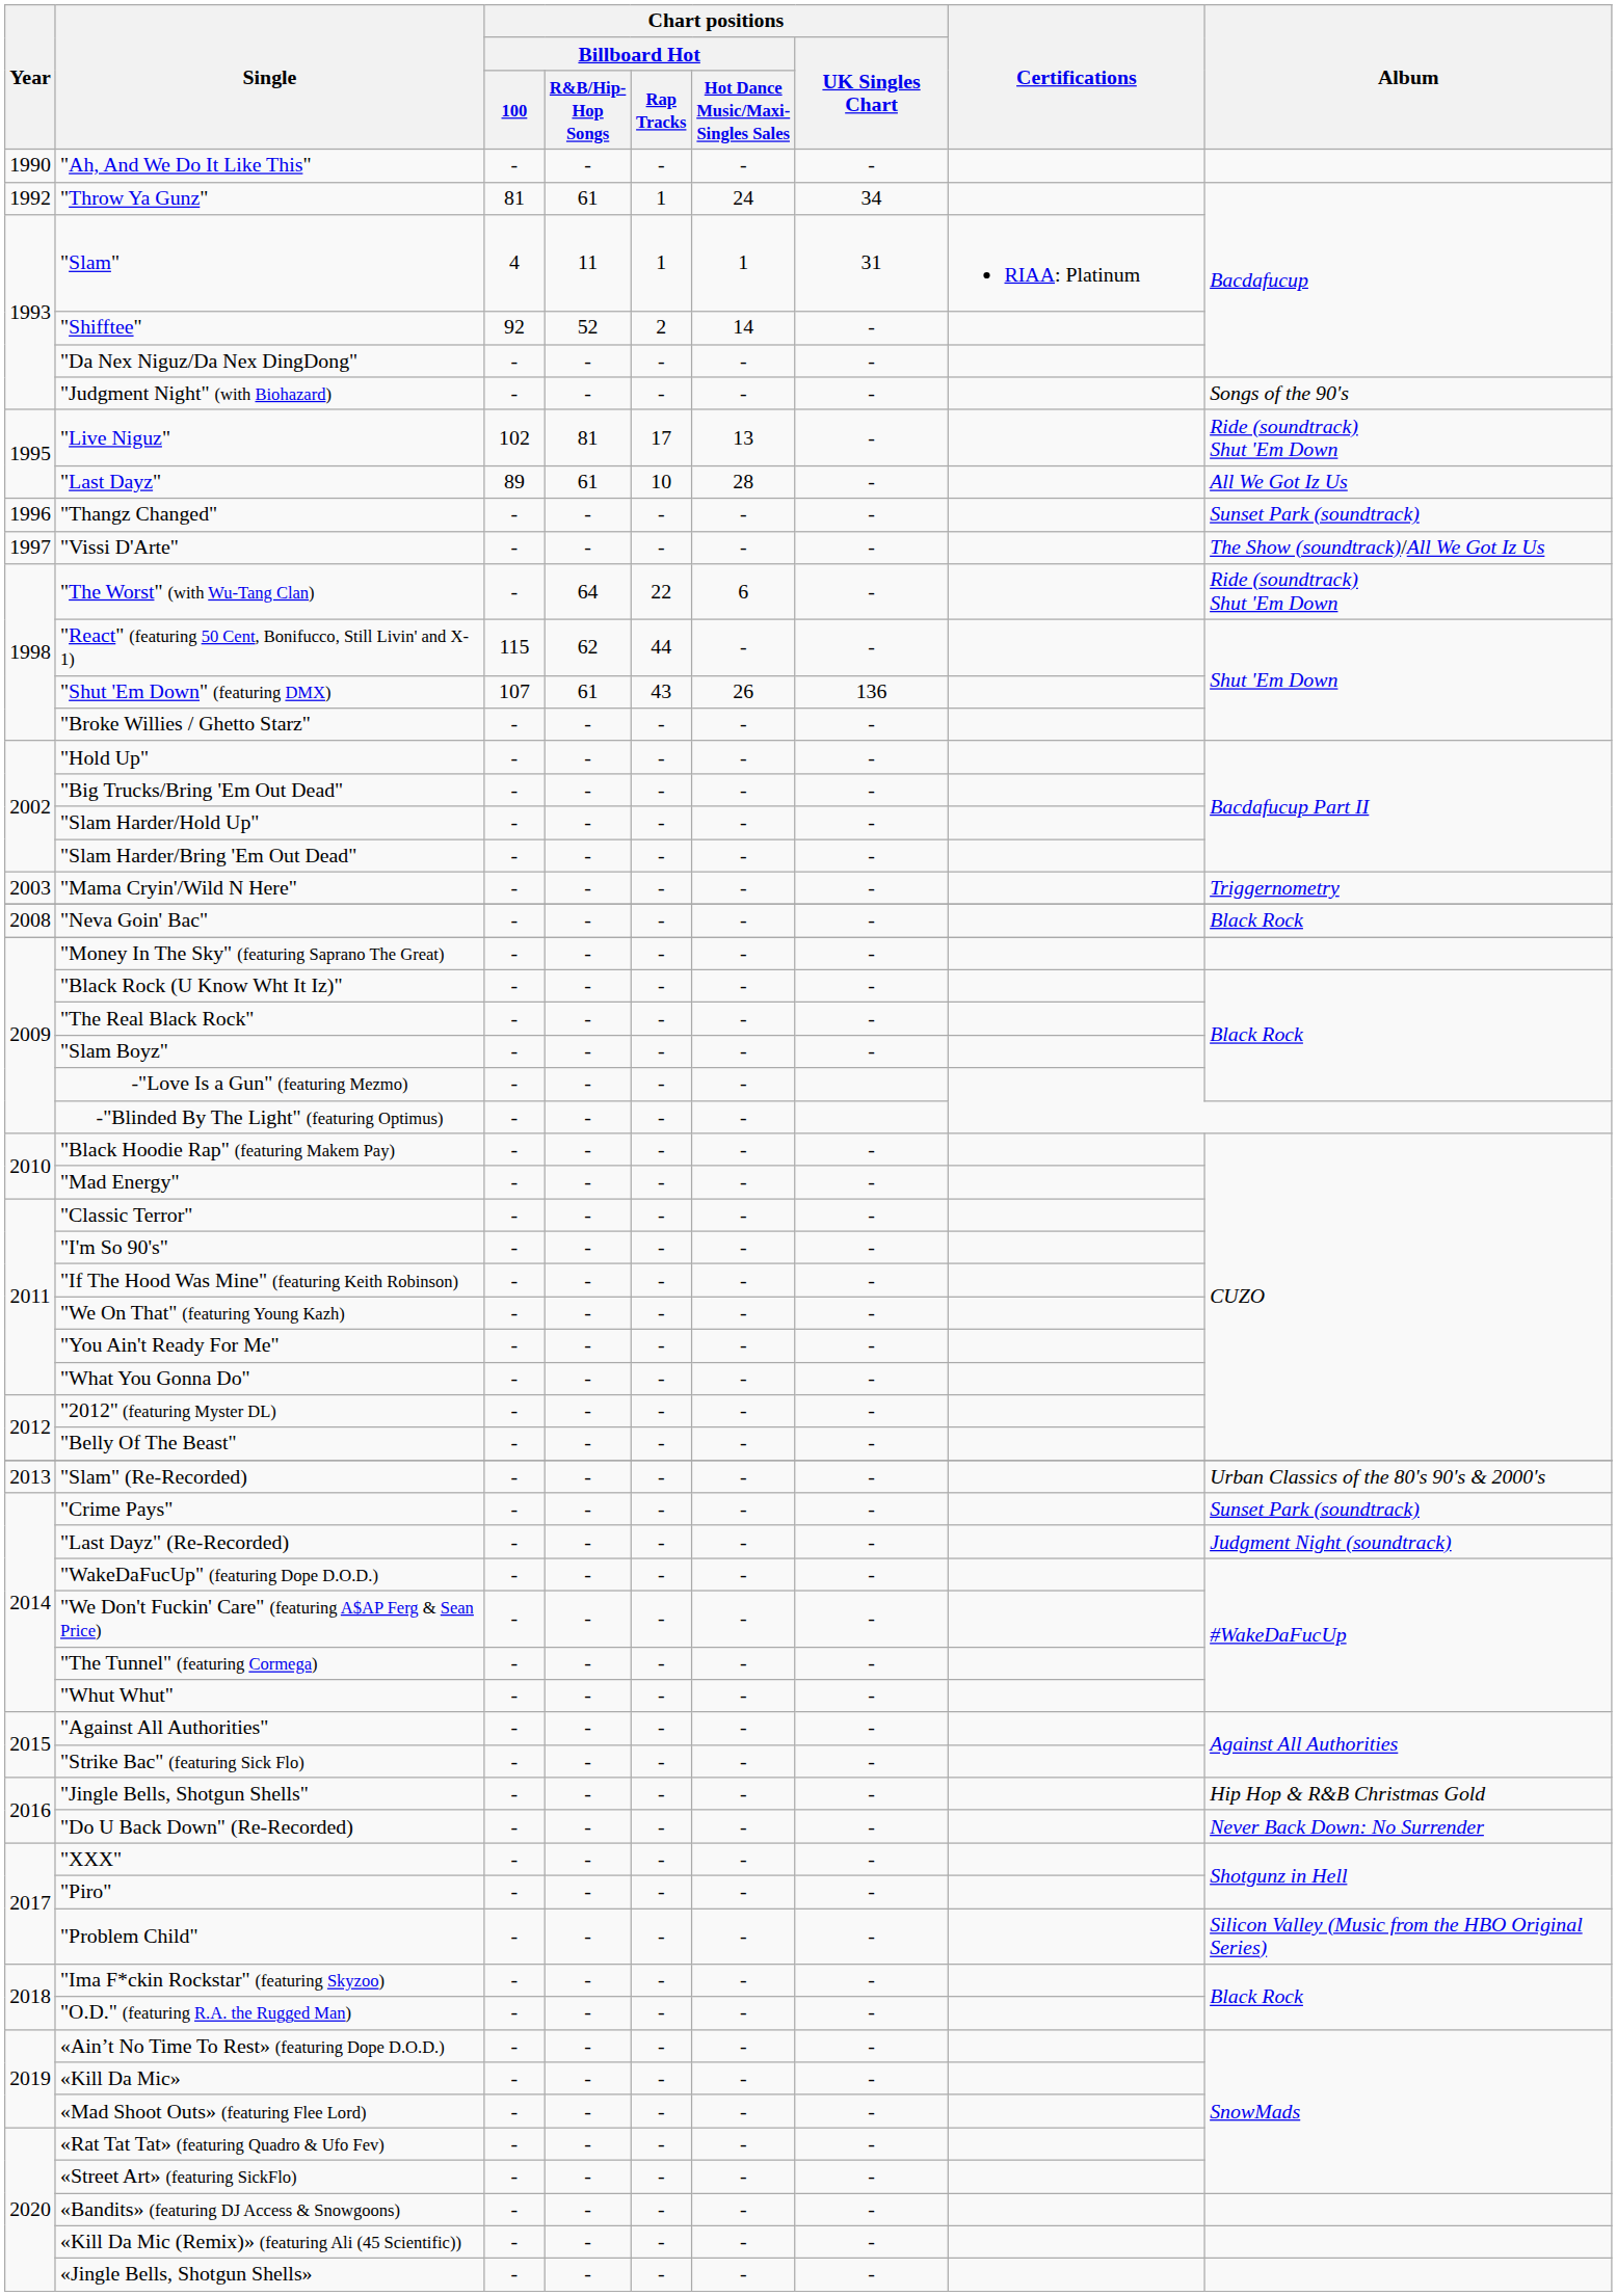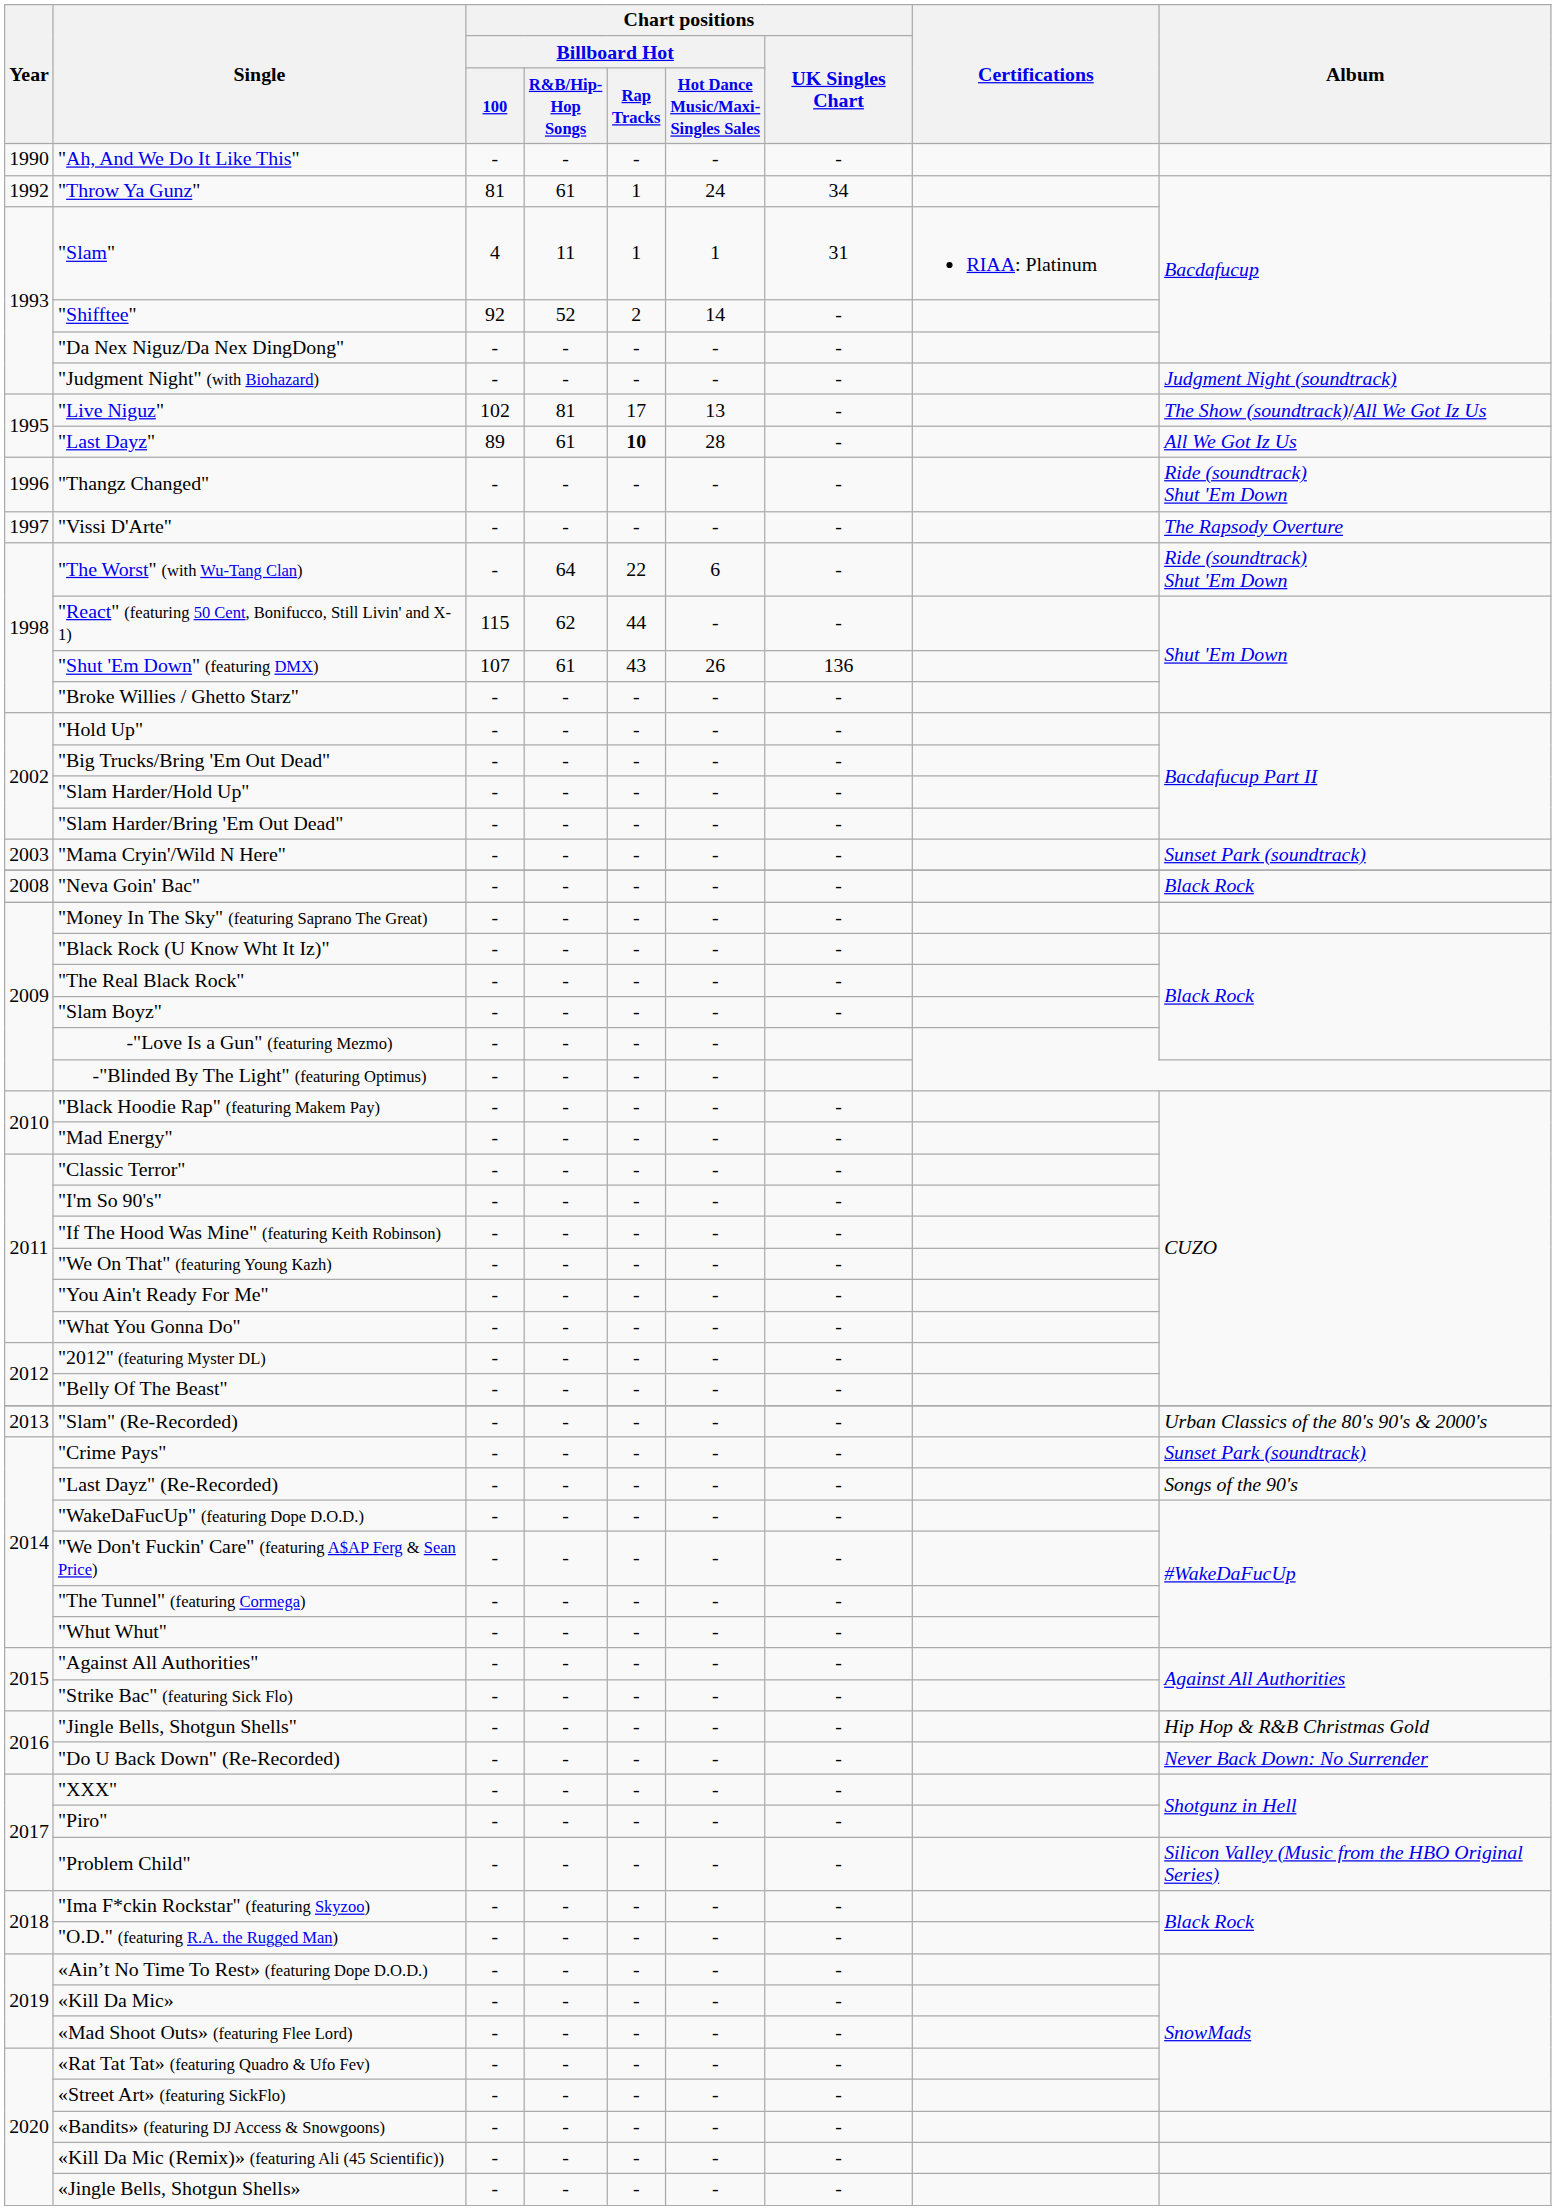"Judgment Night" (with Biohazard) | Album: Songs of the 90's -> Judgment Night (soundtrack)
"Live Niguz" | Album: Ride (soundtrack) Shut 'Em Down -> The Show (soundtrack)/All We Got Iz Us
"Last Dayz" | Chart positions / Billboard Hot / Rap Tracks: normal -> bold
"Thangz Changed" | Album: Sunset Park (soundtrack) -> Ride (soundtrack) Shut 'Em Down
"Vissi D'Arte" | Album: The Show (soundtrack)/All We Got Iz Us -> The Rapsody Overture
"Mama Cryin'/Wild N Here" | Album: Triggernometry -> Sunset Park (soundtrack)
"Last Dayz" (Re-Recorded) | Album: Judgment Night (soundtrack) -> Songs of the 90's
